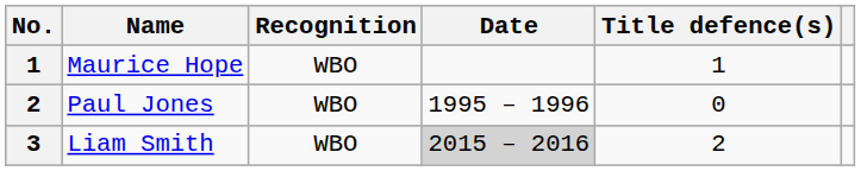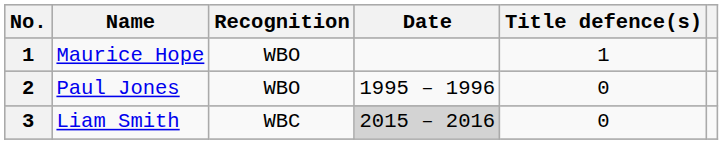Liam Smith | Recognition: WBO -> WBC
Liam Smith | Title defence(s): 2 -> 0
